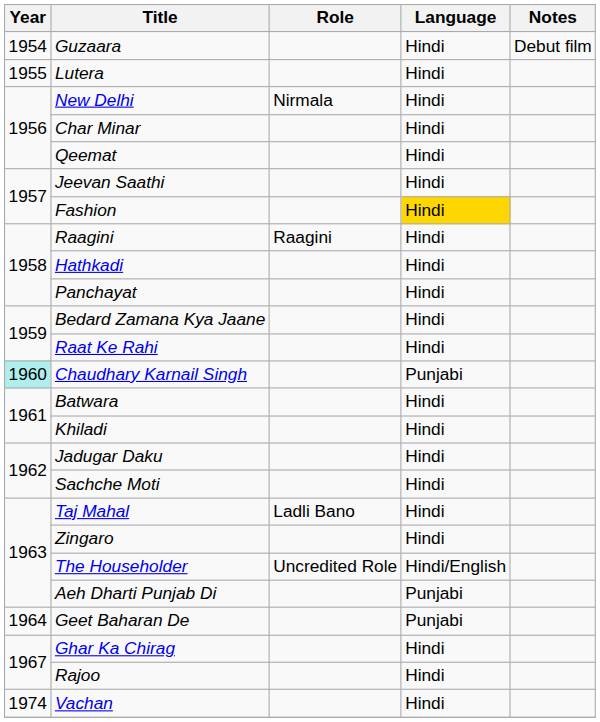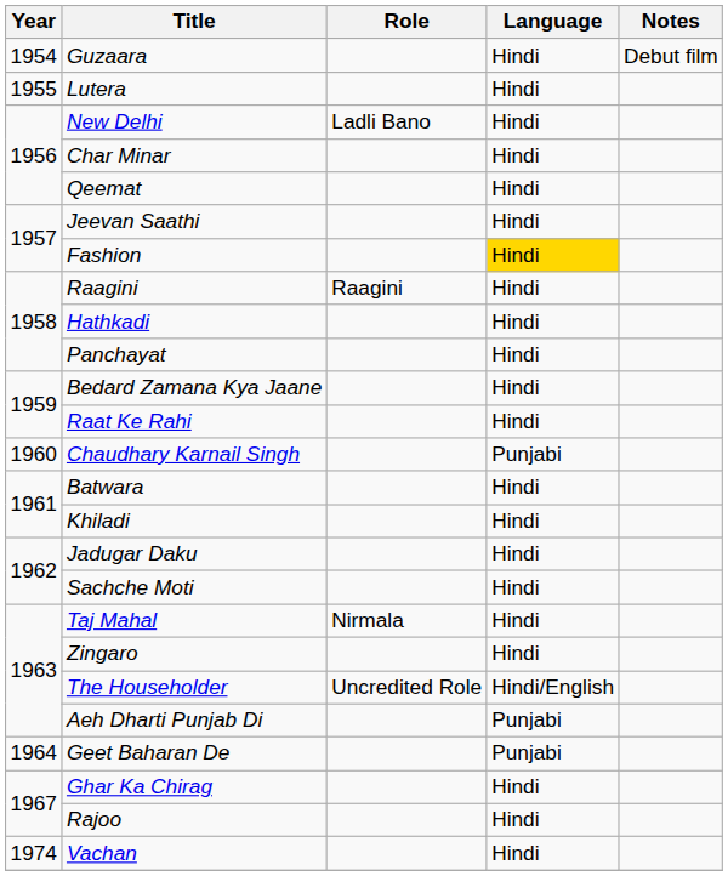New Delhi | Role: Nirmala -> Ladli Bano
Chaudhary Karnail Singh | Year: paleturquoise background -> no background
Taj Mahal | Role: Ladli Bano -> Nirmala
